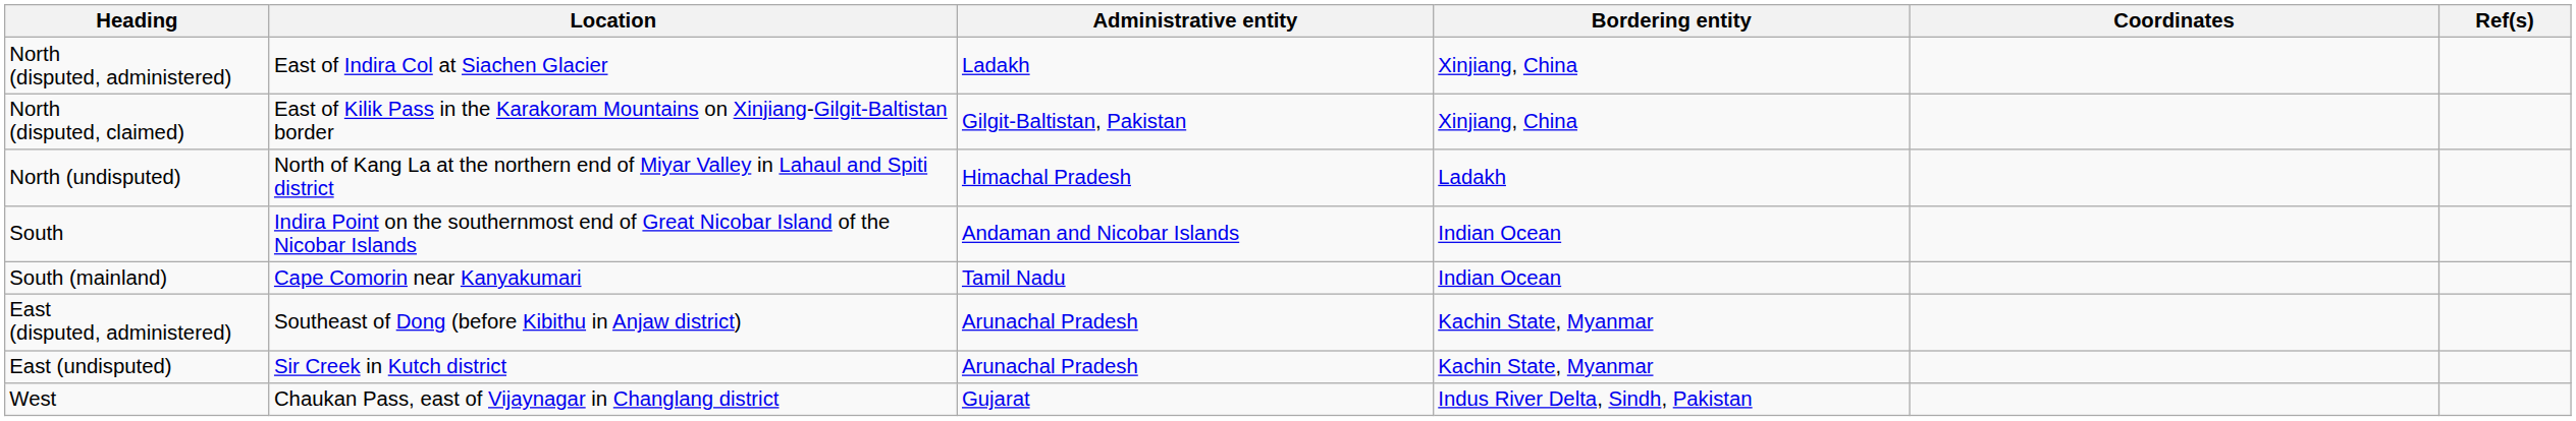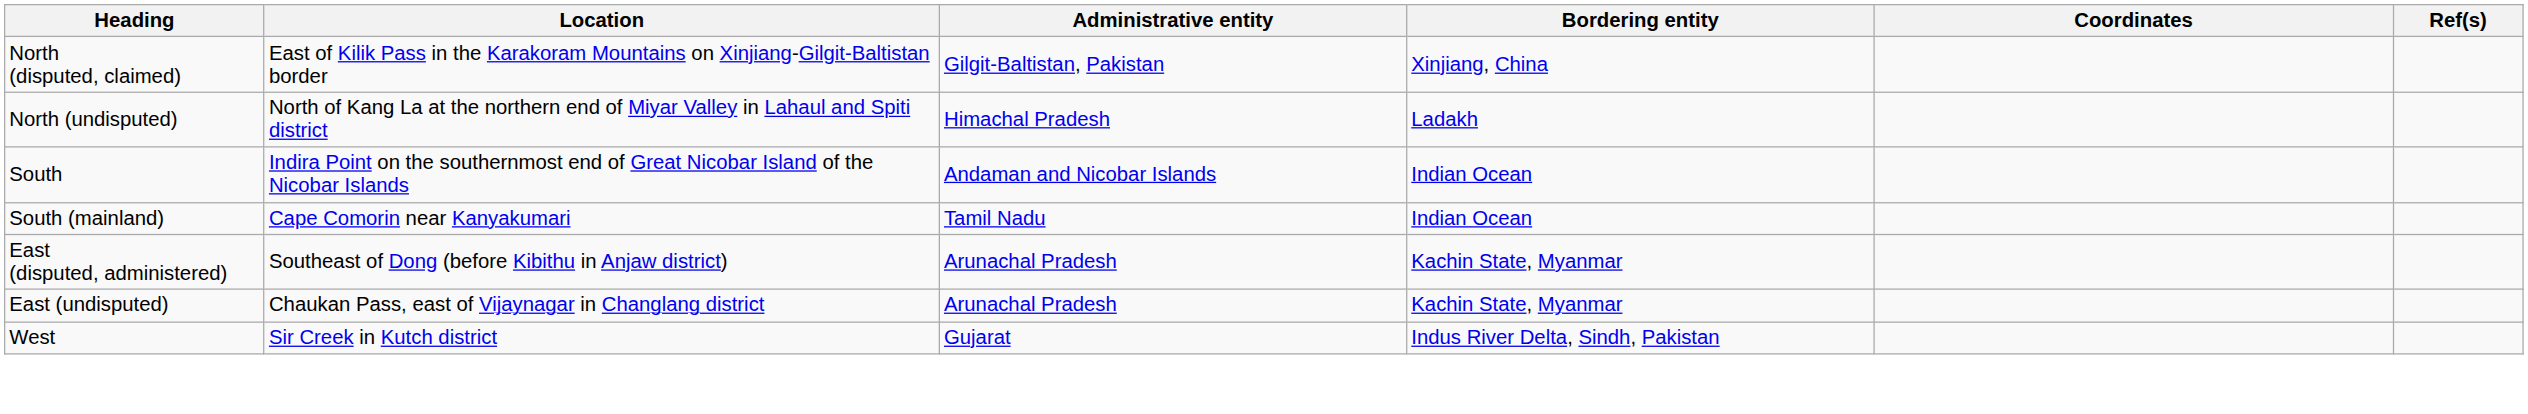- row: North (disputed, administered) | East of Indira Col at Siachen Glacier | Ladakh | Xinjiang, China
East (undisputed) | Location: Sir Creek in Kutch district -> Chaukan Pass, east of Vijaynagar in Changlang district
West | Location: Chaukan Pass, east of Vijaynagar in Changlang district -> Sir Creek in Kutch district
